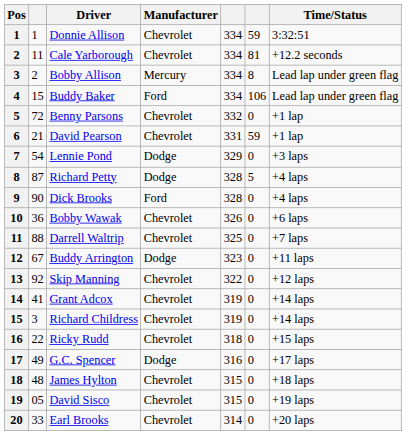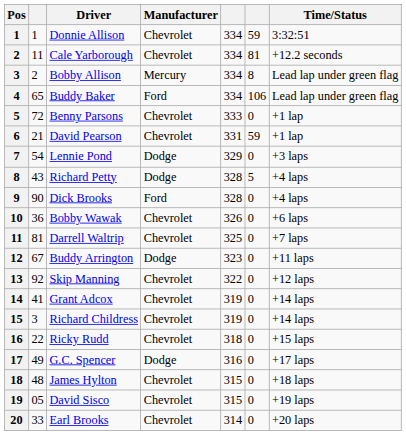Buddy Baker | column 2: 15 -> 65
Benny Parsons | column 5: 332 -> 333
Richard Petty | column 2: 87 -> 43
Darrell Waltrip | column 2: 88 -> 81
